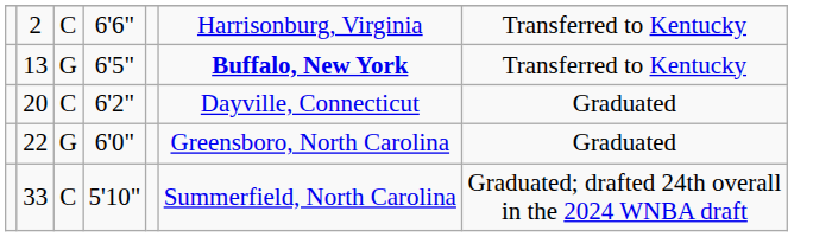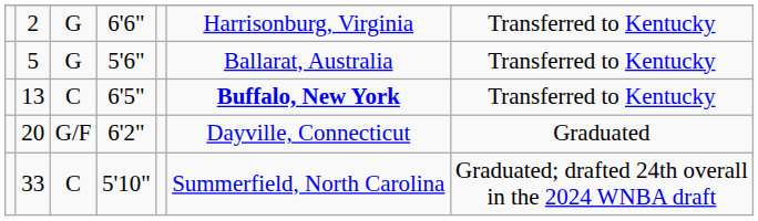2 | column 3: C -> G
+ row: 5 | G | 5'6" | Ballarat, Australia | Transferred to Kentucky
13 | column 3: G -> C
20 | column 3: C -> G/F
- row: 22 | G | 6'0" | Greensboro, North Carolina | Graduated
